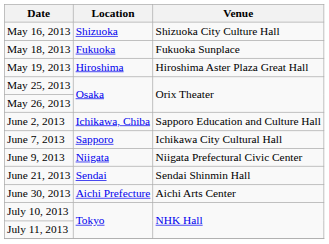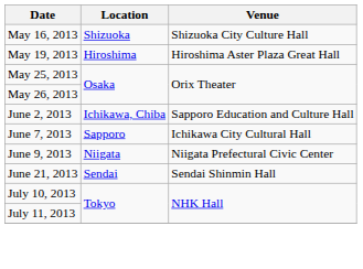- row: May 18, 2013 | Fukuoka | Fukuoka Sunplace
- row: June 30, 2013 | Aichi Prefecture | Aichi Arts Center
